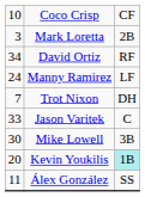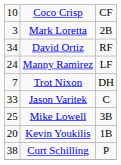Mike Lowell | column 1: 30 -> 25
Kevin Youkilis | column 3: paleturquoise background -> no background
- row: 11 | Álex González | SS
+ row: 38 | Curt Schilling | P
